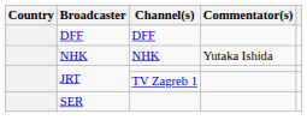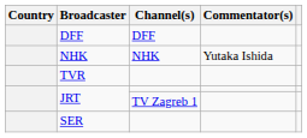+ row: TVR
